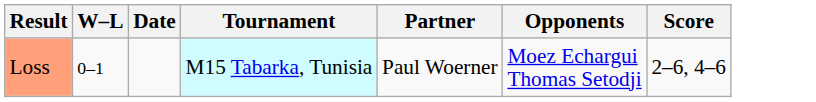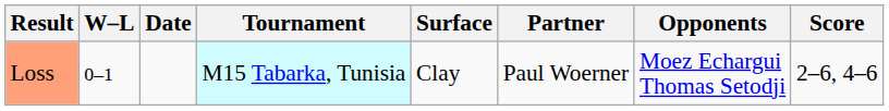+ column: Surface | Clay
